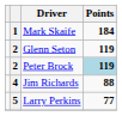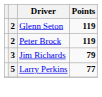- row: 1 | Mark Skaife | 184
Peter Brock | Points: lightblue background -> no background
Jim Richards | column 2: 4 -> 3
Jim Richards | Points: 88 -> 79
